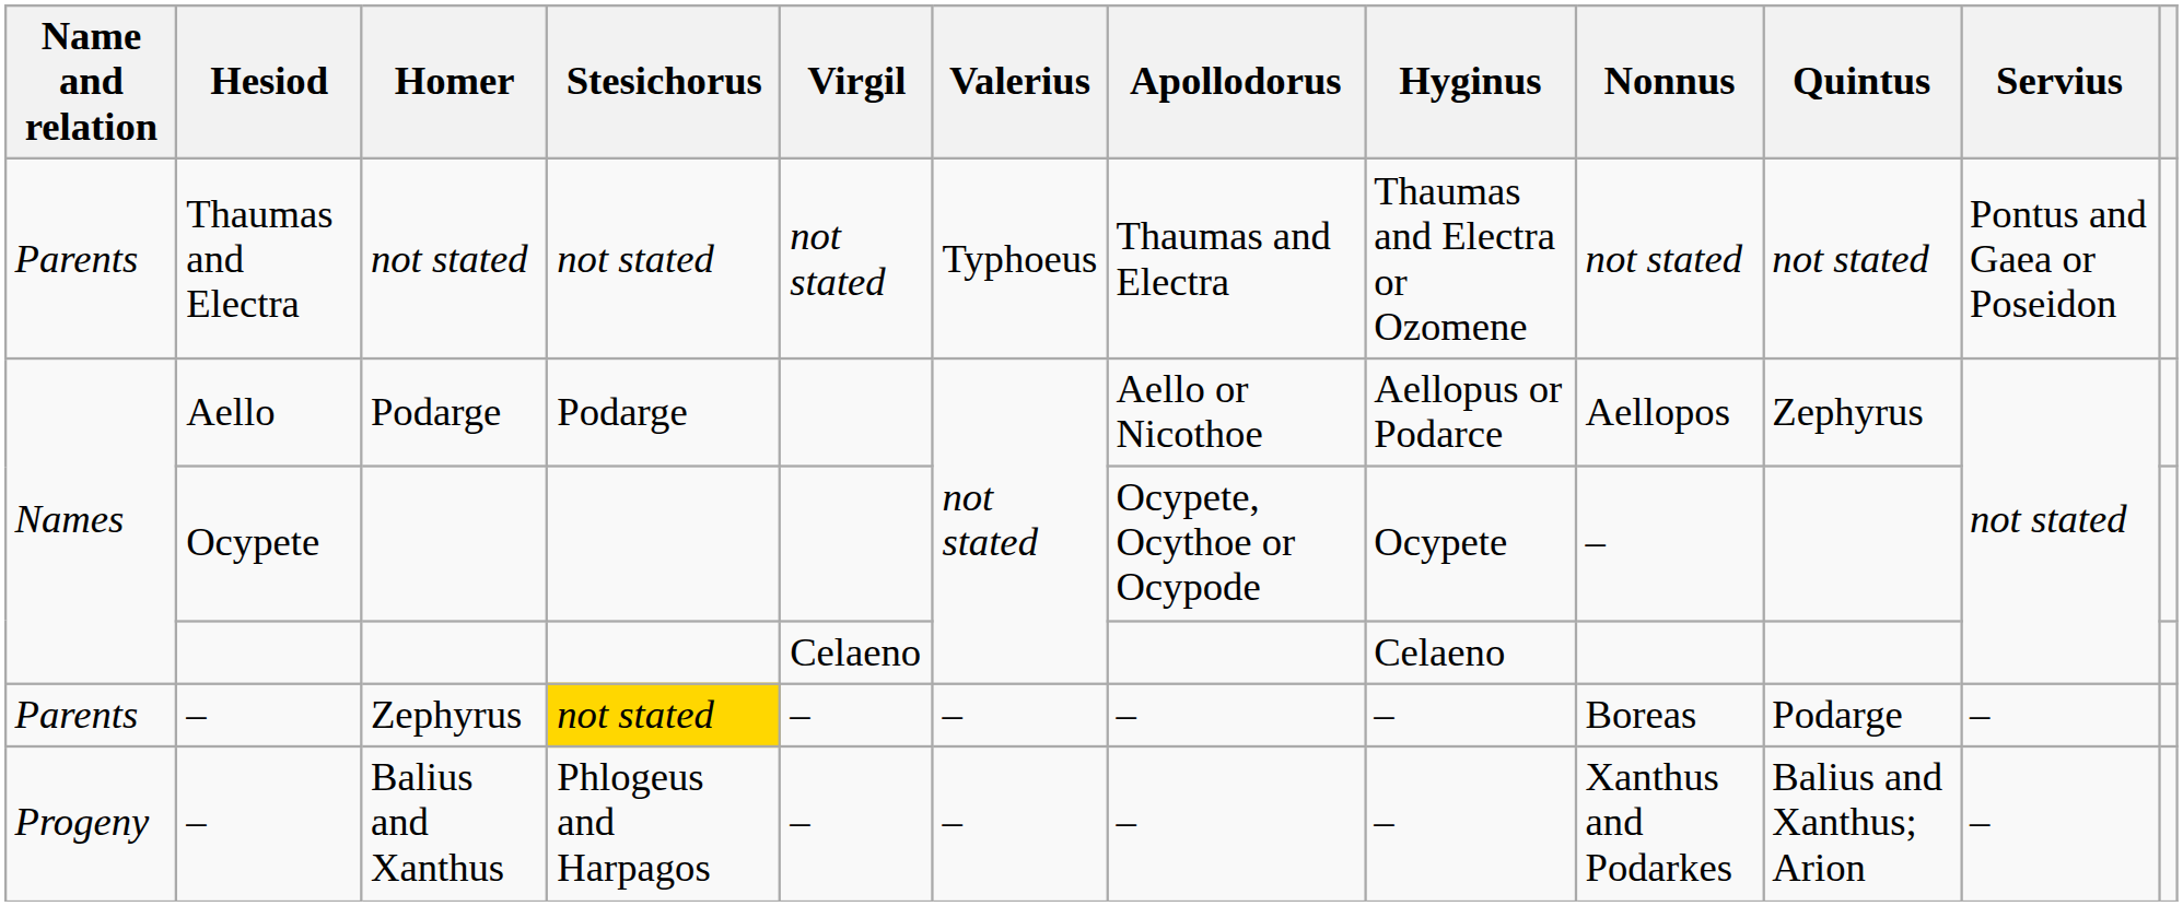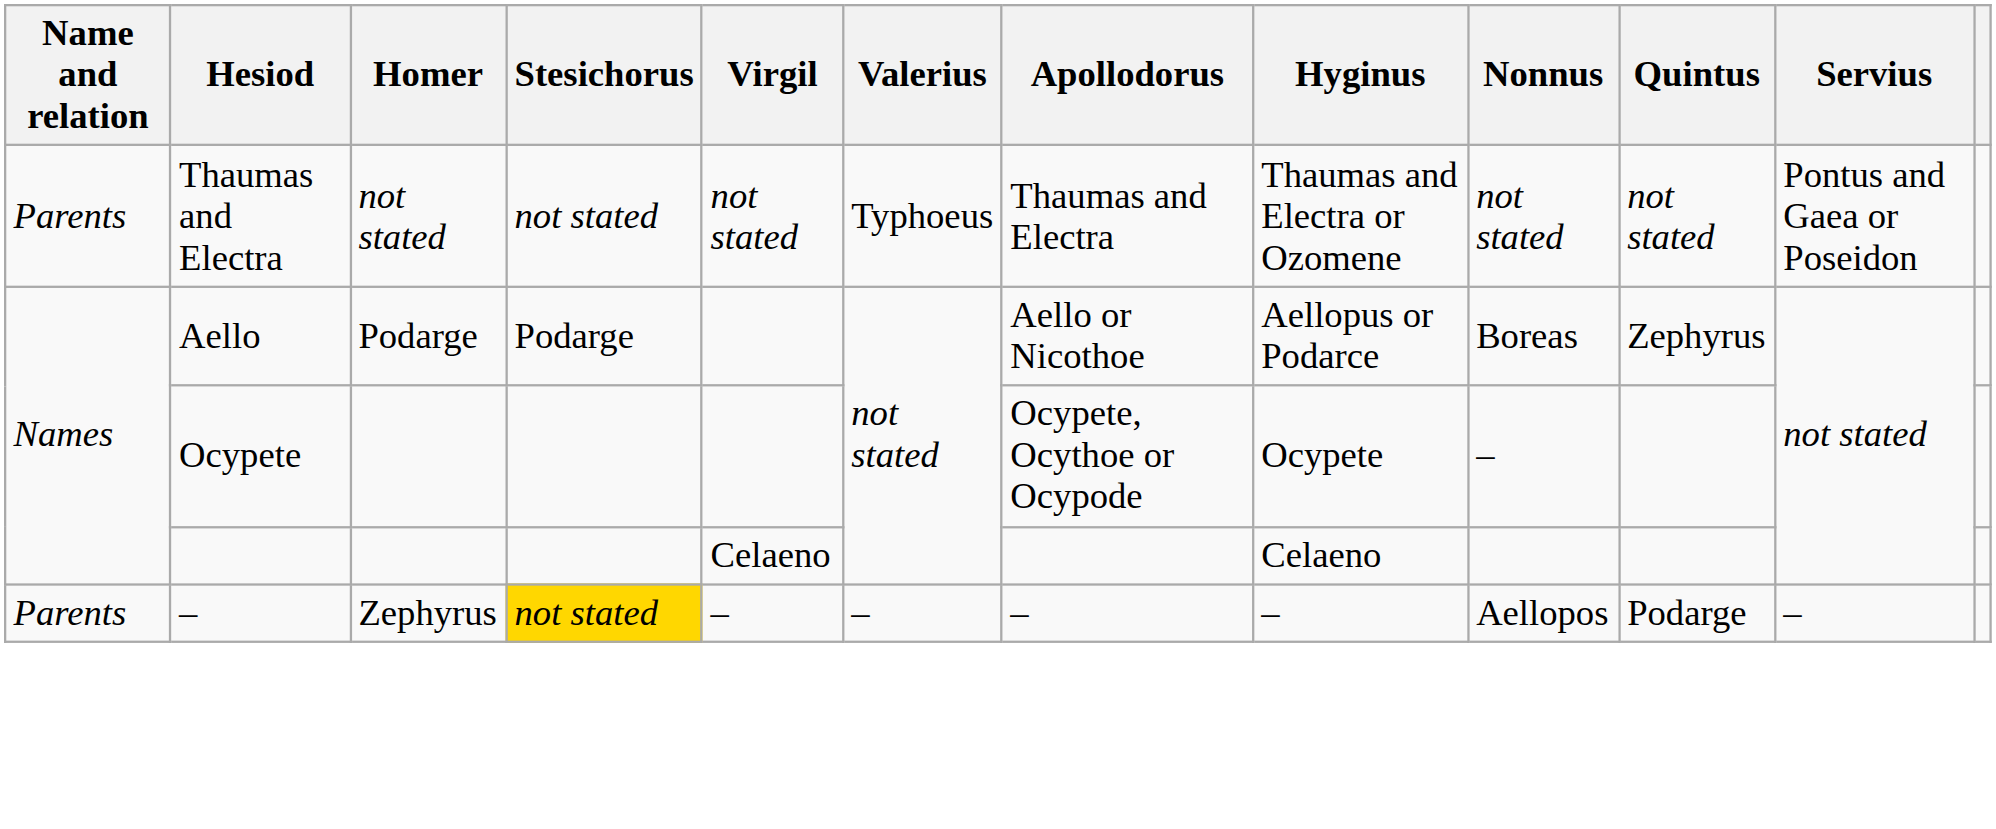Aello | Nonnus: Aellopos -> Boreas
– / Zephyrus | Nonnus: Boreas -> Aellopos
- row: Progeny | – | Balius and Xanthus | Phlogeus and Harpagos | – | – | – | – | Xanthus and Podarkes | Balius and Xanthus; Arion | –
